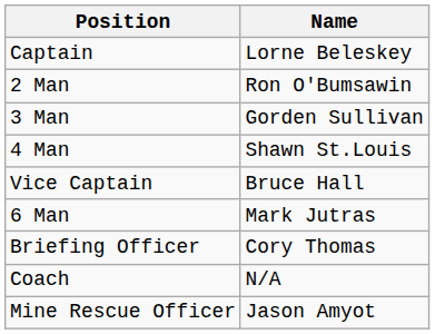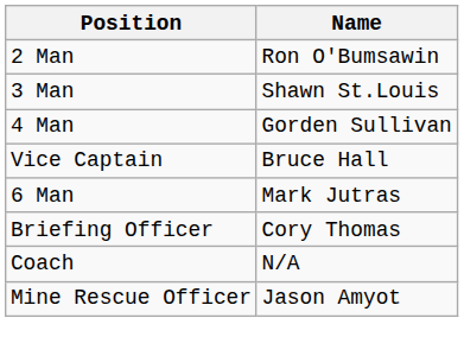- row: Captain | Lorne Beleskey
3 Man | Name: Gorden Sullivan -> Shawn St.Louis
4 Man | Name: Shawn St.Louis -> Gorden Sullivan
